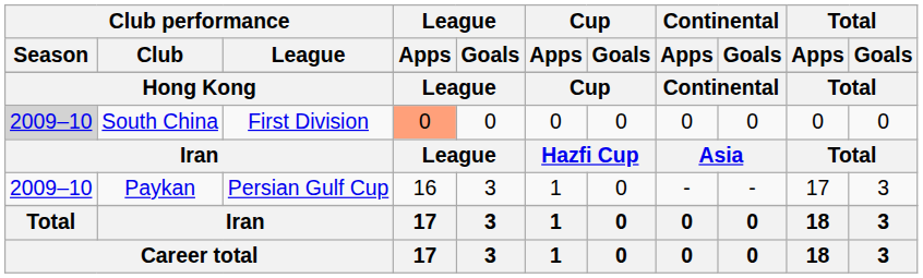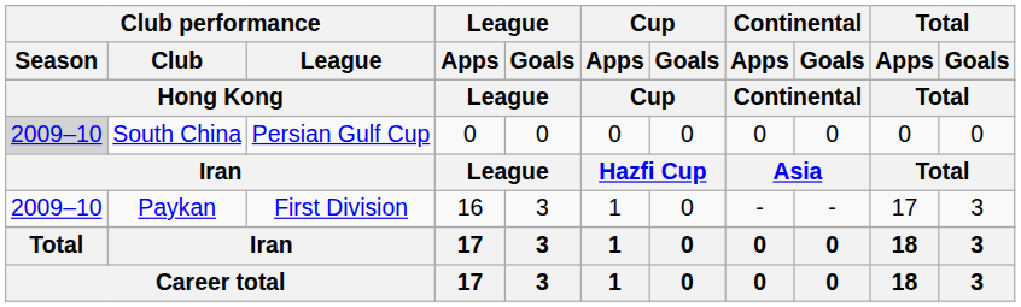South China | Club performance / League: First Division -> Persian Gulf Cup
South China | League / Apps: lightsalmon background -> no background
Paykan | Club performance / League: Persian Gulf Cup -> First Division
